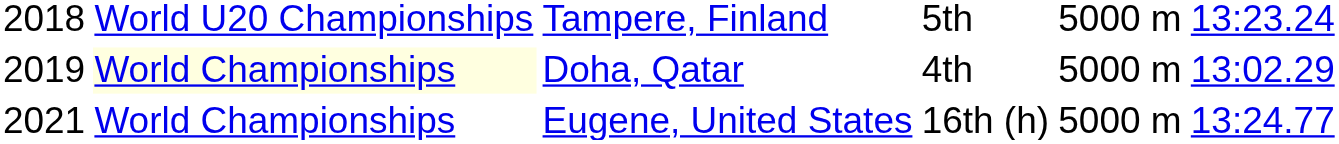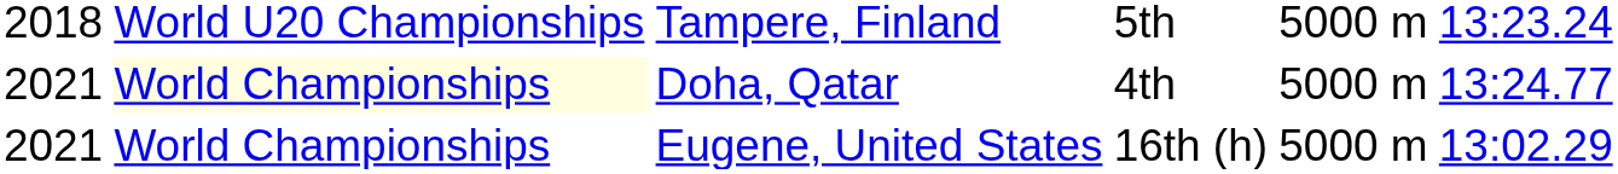Doha, Qatar | column 1: 2019 -> 2021
Doha, Qatar | column 6: 13:02.29 -> 13:24.77
Eugene, United States | column 6: 13:24.77 -> 13:02.29
